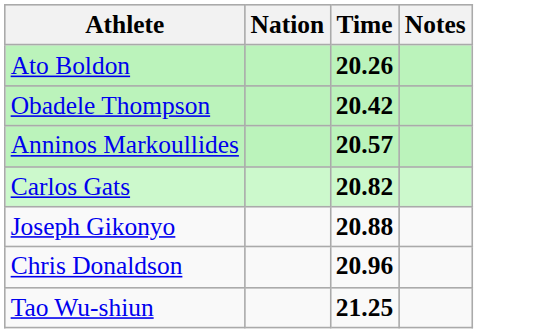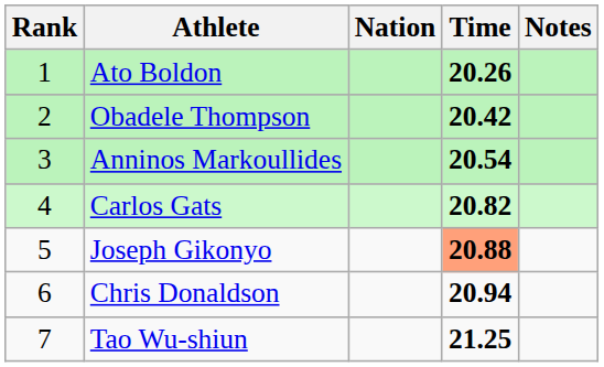+ column: Rank | 1 | 2 | 3 | 4 | 5 | 6 | 7
Anninos Markoullides | Time: 20.57 -> 20.54
Joseph Gikonyo | Time: no background -> lightsalmon background
Chris Donaldson | Time: 20.96 -> 20.94
